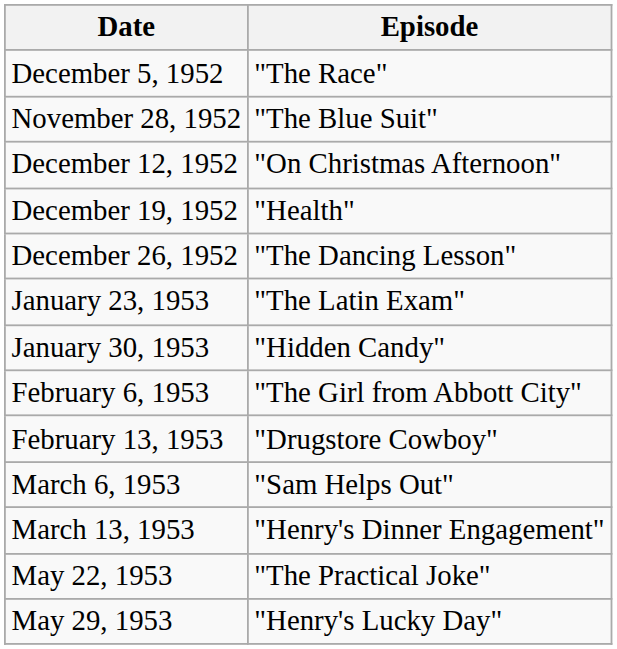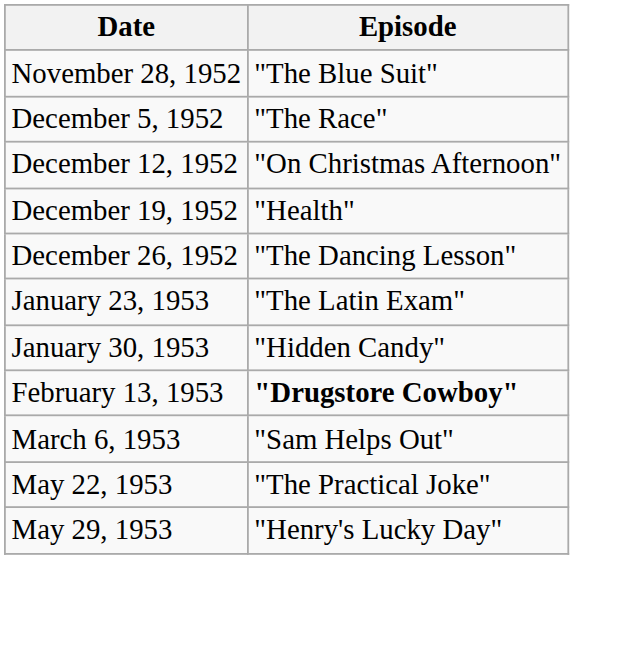rows swapped: November 28, 1952 <-> December 5, 1952
- row: February 6, 1953 | "The Girl from Abbott City"
February 13, 1953 | Episode: normal -> bold
- row: March 13, 1953 | "Henry's Dinner Engagement"
